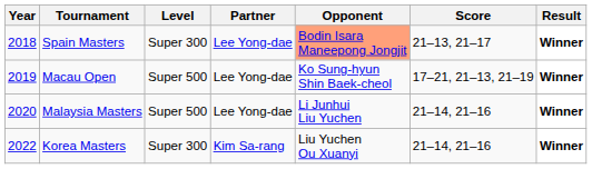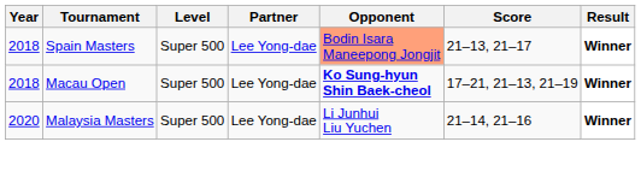Spain Masters | Level: Super 300 -> Super 500
Macau Open | Year: 2019 -> 2018
Macau Open | Opponent: normal -> bold
- row: 2022 | Korea Masters | Super 300 | Kim Sa-rang | Liu Yuchen Ou Xuanyi | 21–14, 21–16 | Winner
